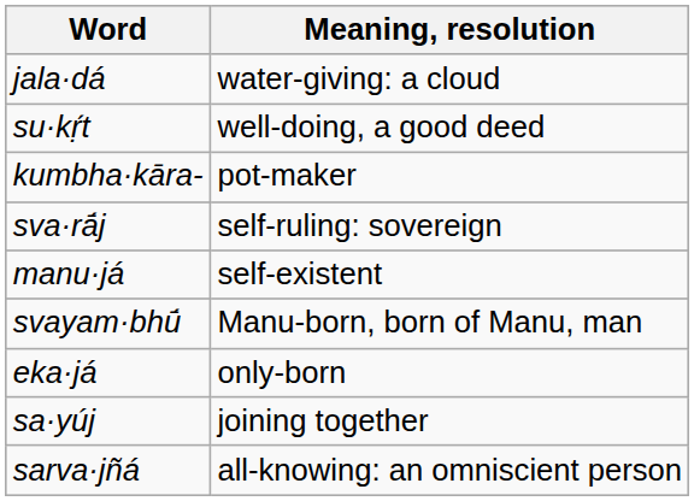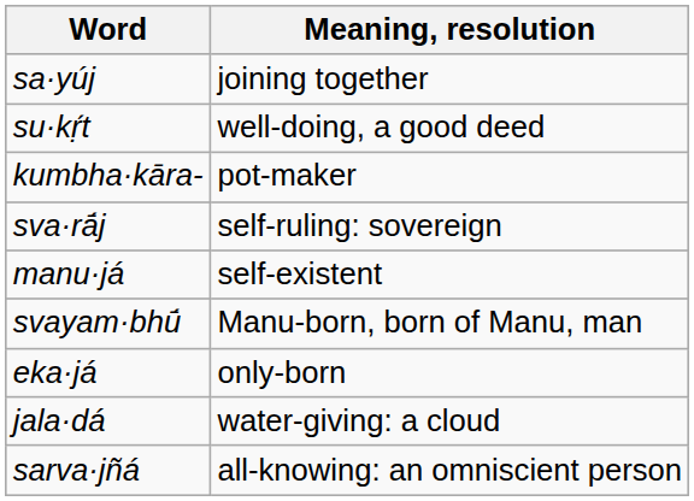rows swapped: sa·yúj <-> jala·dá
